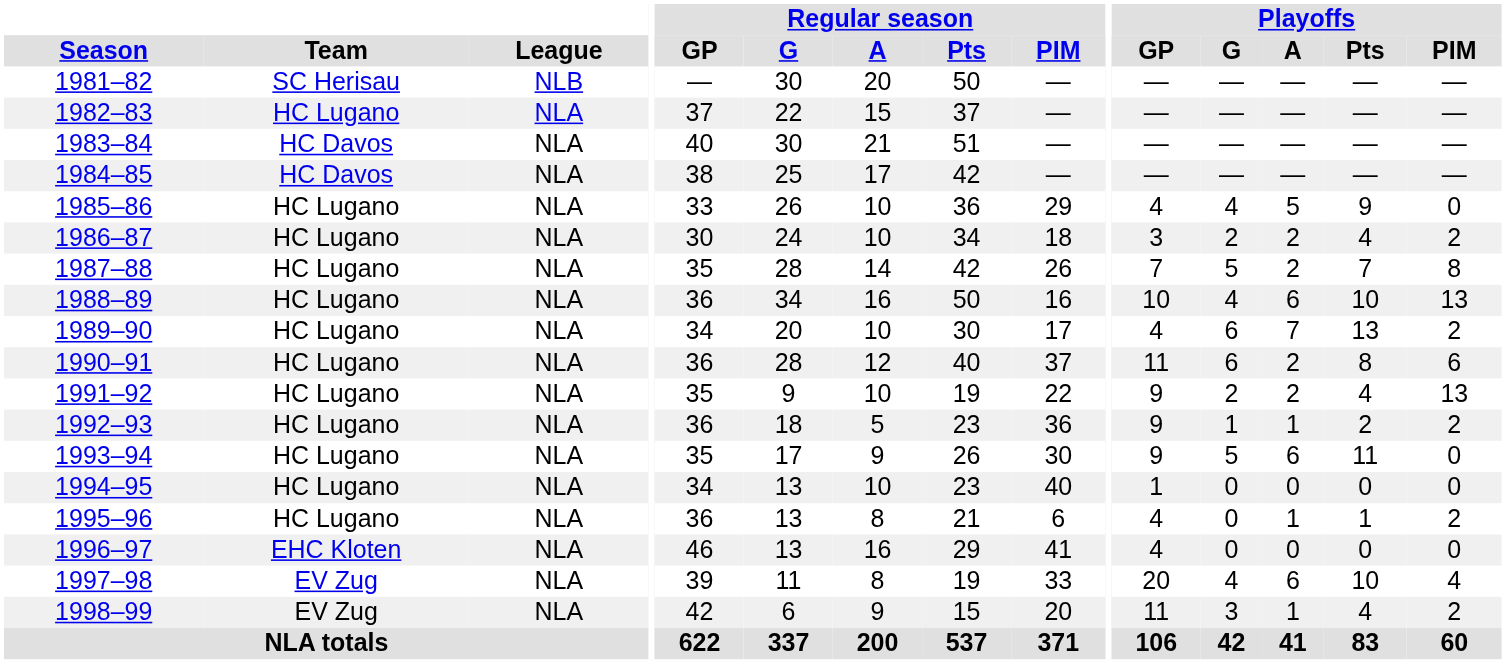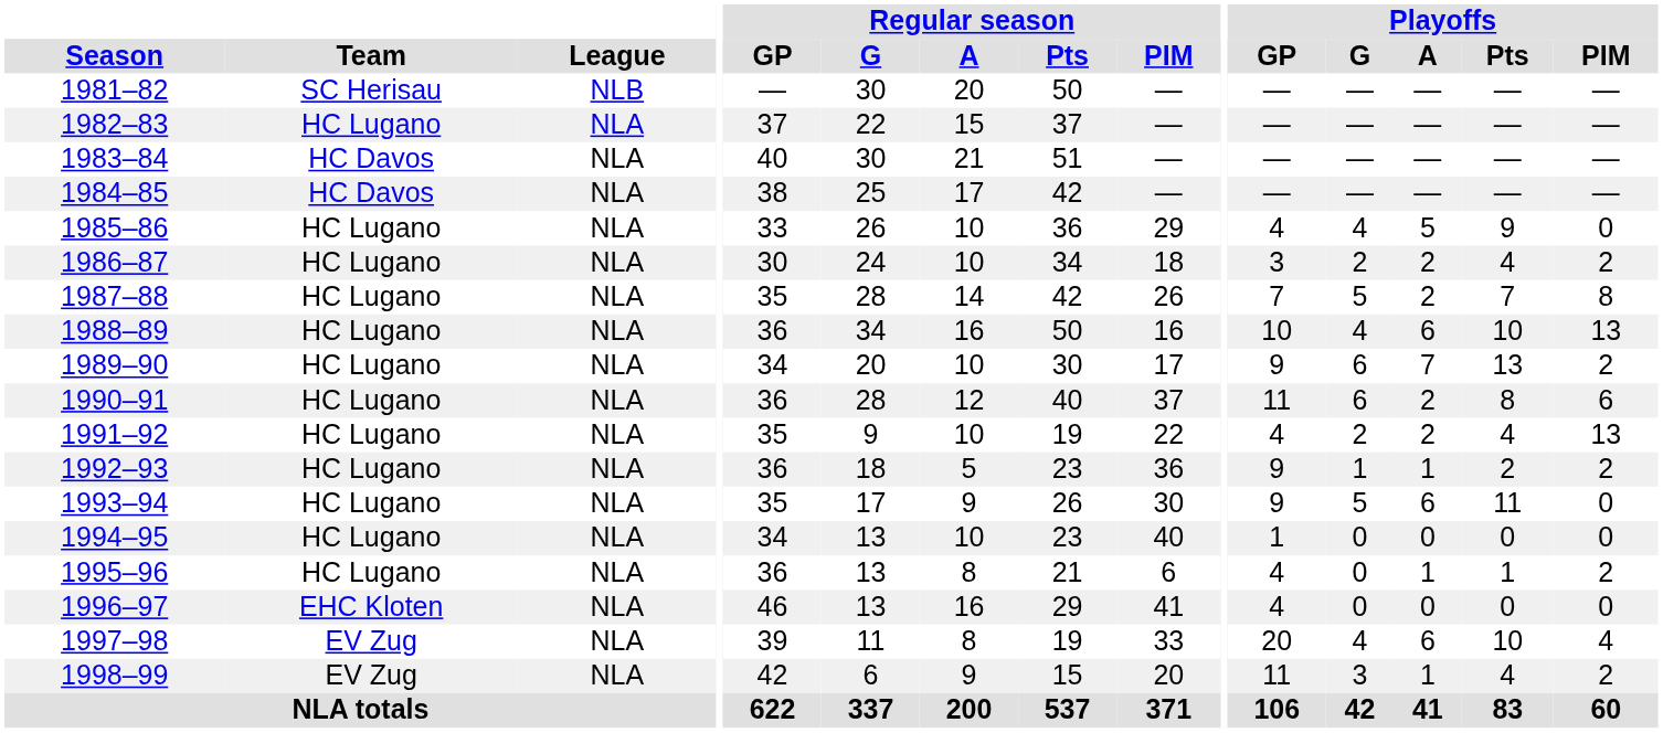1989–90 | Playoffs / GP: 4 -> 9
1991–92 | Playoffs / GP: 9 -> 4
